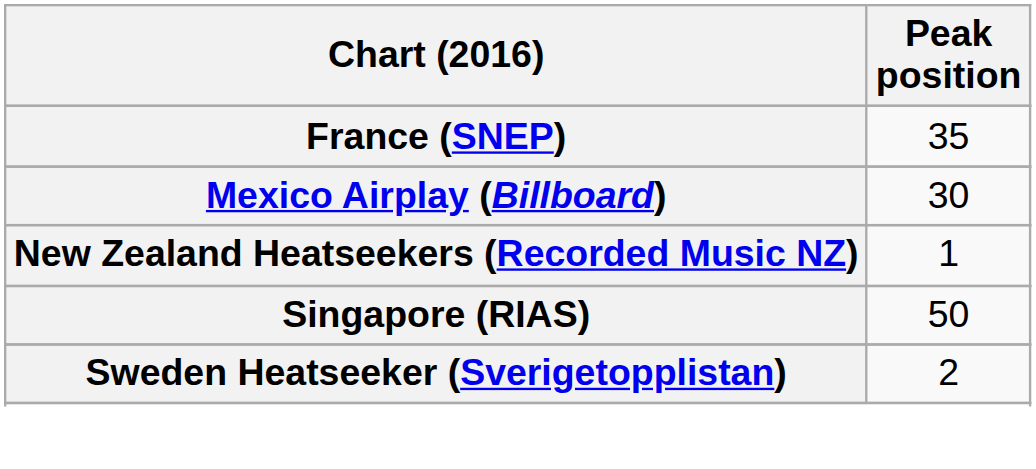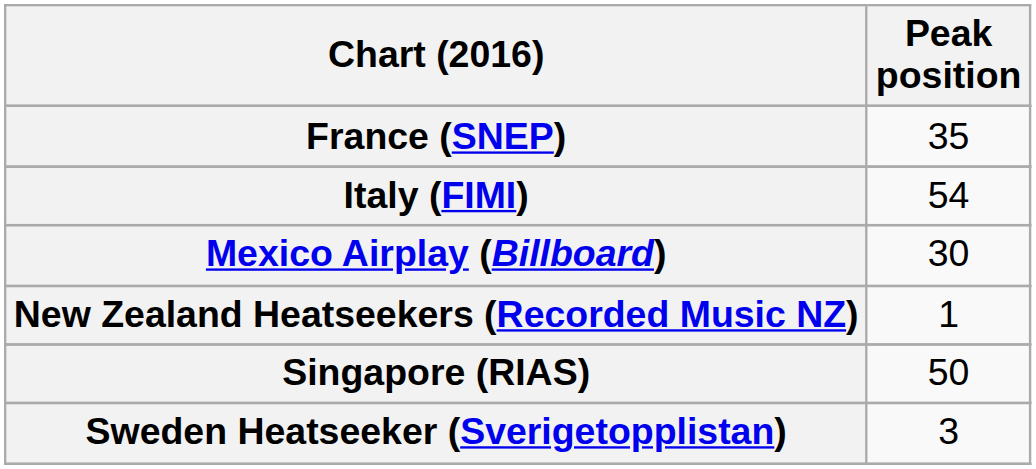+ row: Italy (FIMI) | 54
Sweden Heatseeker (Sverigetopplistan) | Peak position: 2 -> 3
